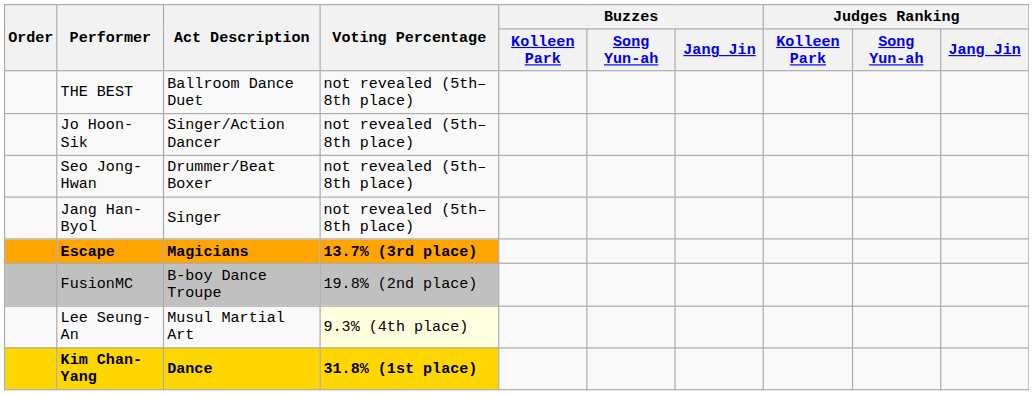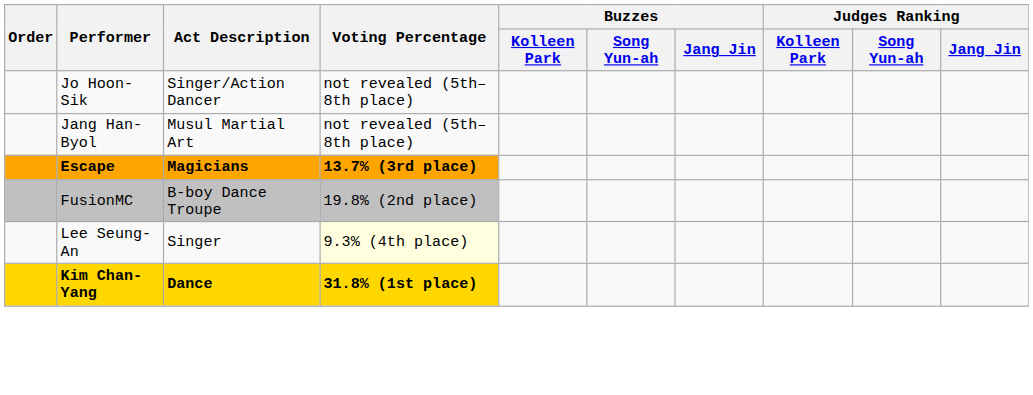- row: THE BEST | Ballroom Dance Duet | not revealed (5th–8th place)
- row: Seo Jong-Hwan | Drummer/Beat Boxer | not revealed (5th–8th place)
Jang Han-Byol | Act Description: Singer -> Musul Martial Art
Lee Seung-An | Act Description: Musul Martial Art -> Singer
